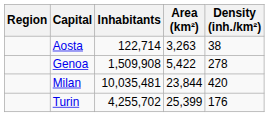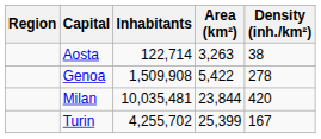Turin | Density (inh./km²): 176 -> 167
